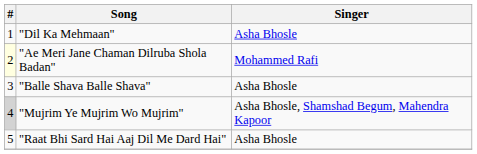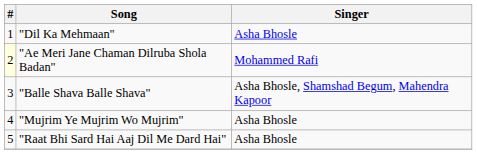"Balle Shava Balle Shava" | Singer: Asha Bhosle -> Asha Bhosle, Shamshad Begum, Mahendra Kapoor
"Mujrim Ye Mujrim Wo Mujrim" | #: lightgrey background -> no background
"Mujrim Ye Mujrim Wo Mujrim" | Singer: Asha Bhosle, Shamshad Begum, Mahendra Kapoor -> Asha Bhosle
